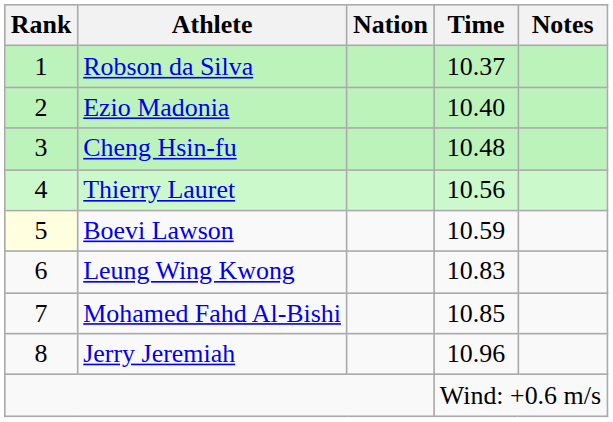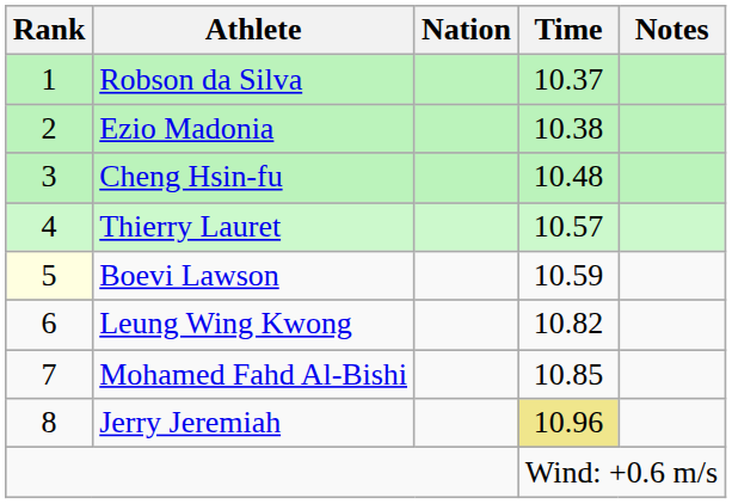Ezio Madonia | Time: 10.40 -> 10.38
Thierry Lauret | Time: 10.56 -> 10.57
Leung Wing Kwong | Time: 10.83 -> 10.82
Jerry Jeremiah | Time: no background -> khaki background
